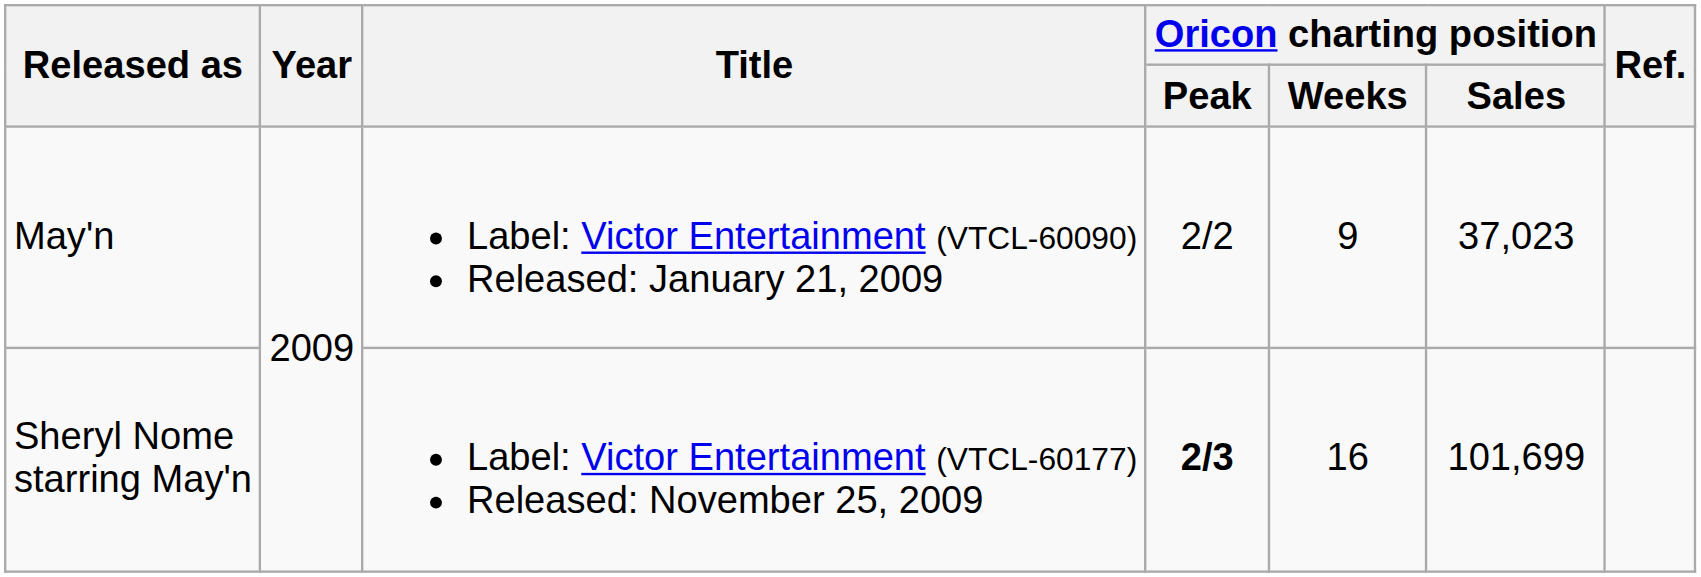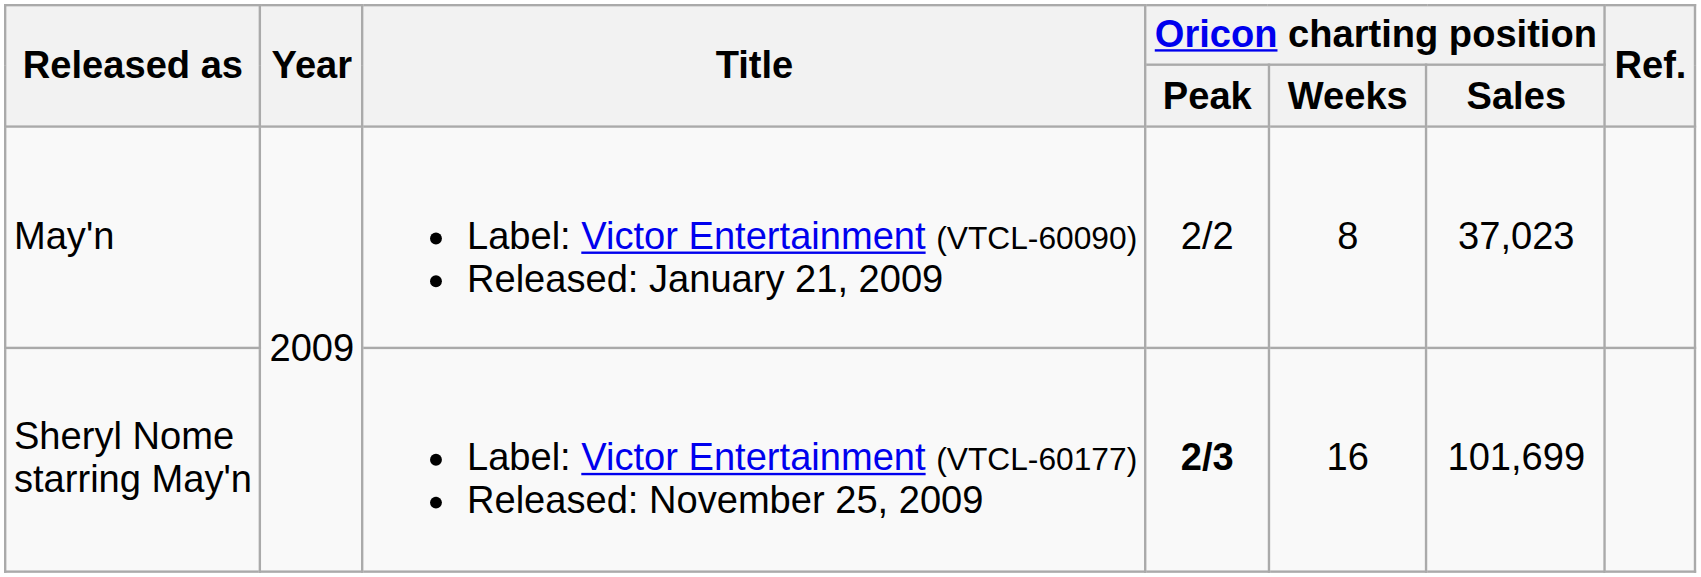May'n | Oricon charting position / Weeks: 9 -> 8
